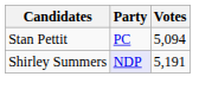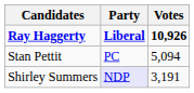+ row: Ray Haggerty | Liberal | 10,926
Shirley Summers | Votes: 5,191 -> 3,191
